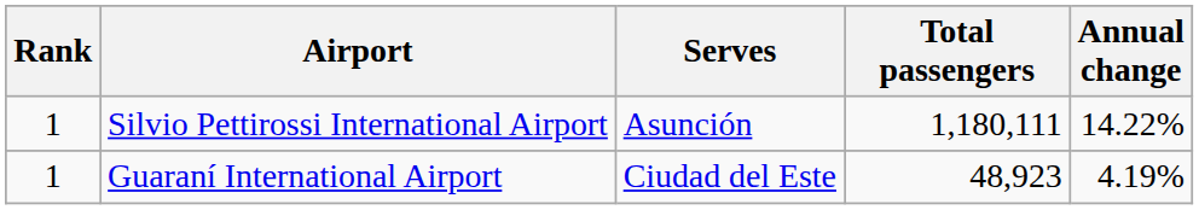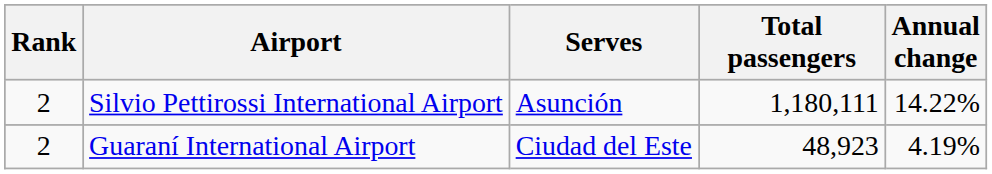Silvio Pettirossi International Airport | Rank: 1 -> 2
Guaraní International Airport | Rank: 1 -> 2
